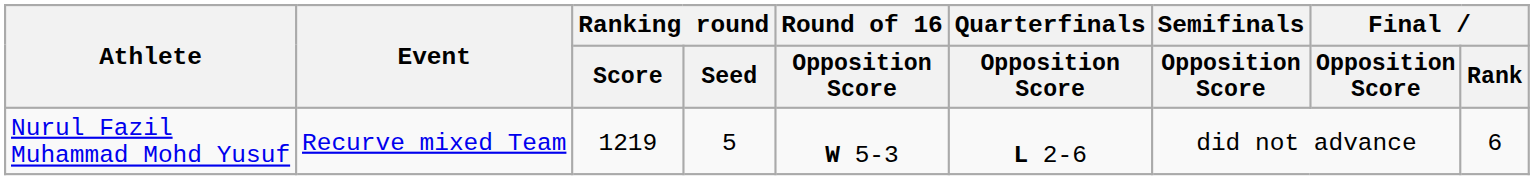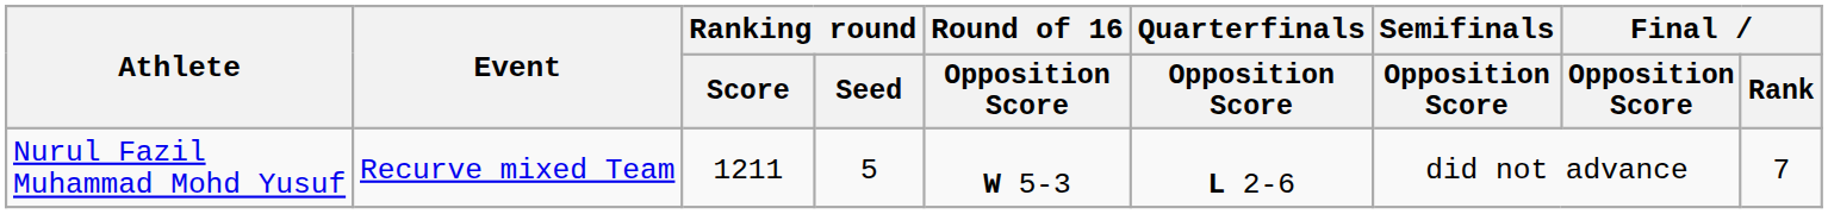Nurul Fazil Muhammad Mohd Yusuf | Ranking round / Score: 1219 -> 1211
Nurul Fazil Muhammad Mohd Yusuf | Final / Rank: 6 -> 7
